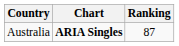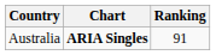Australia | Ranking: 87 -> 91
